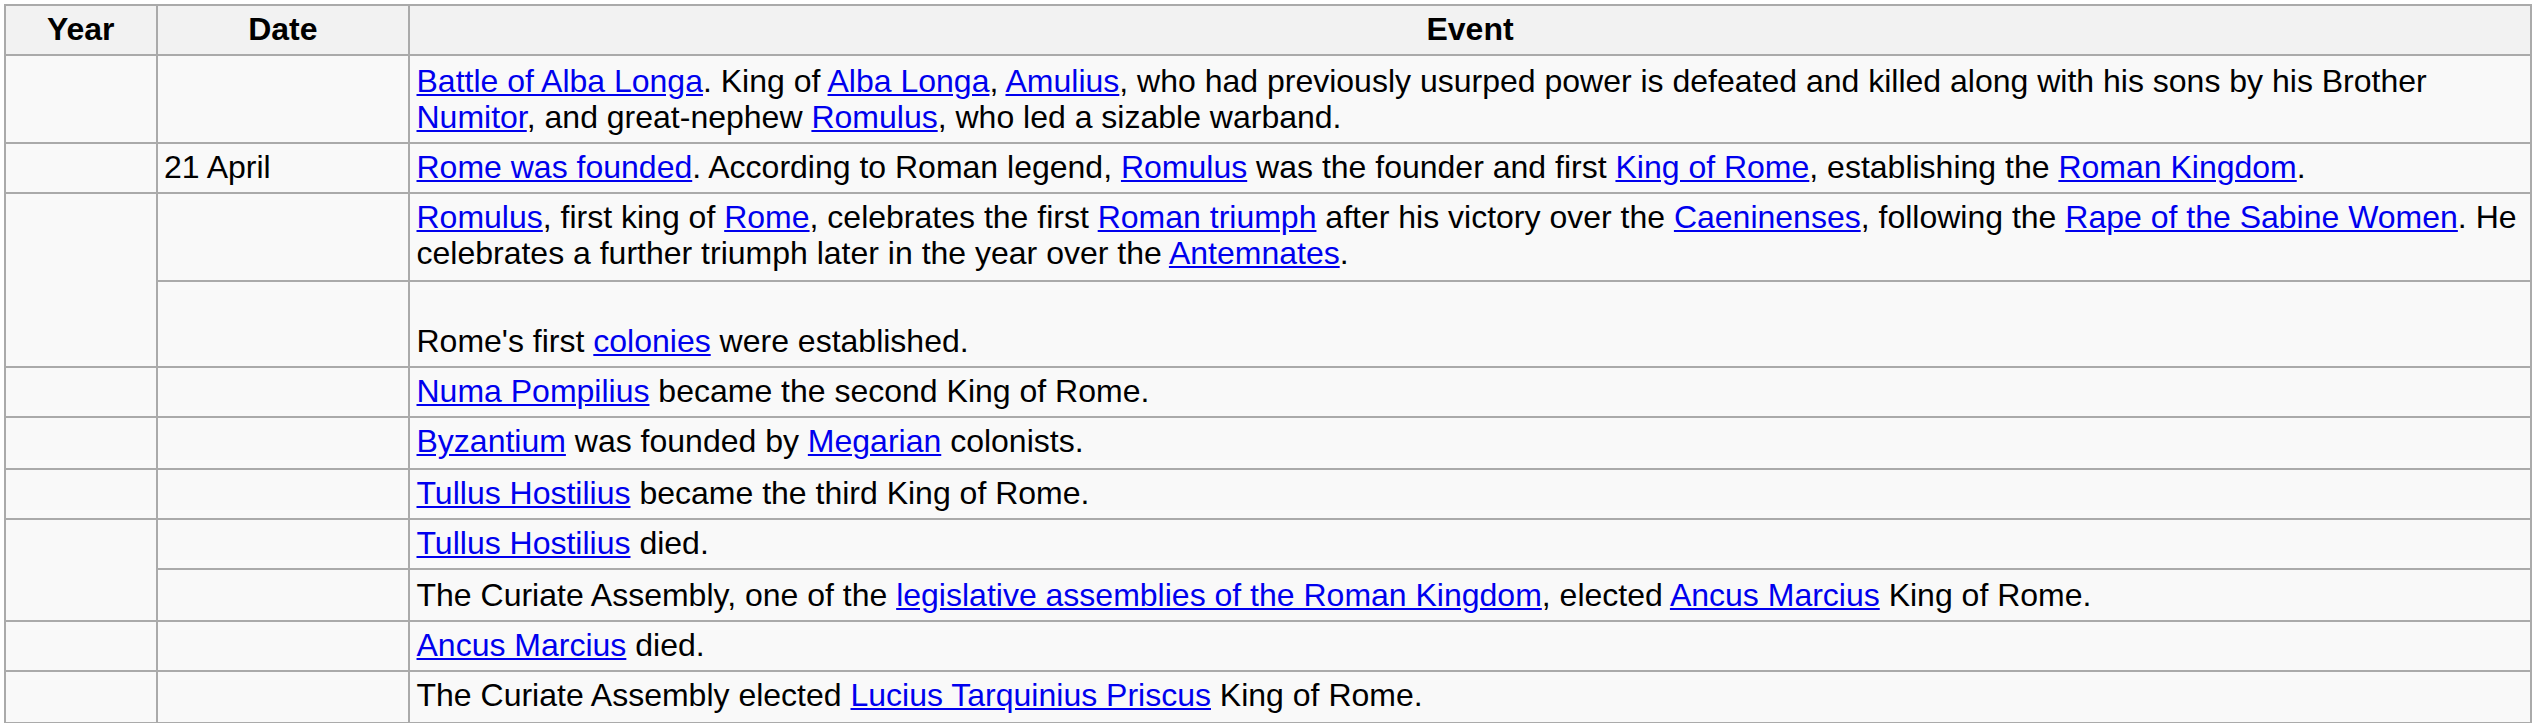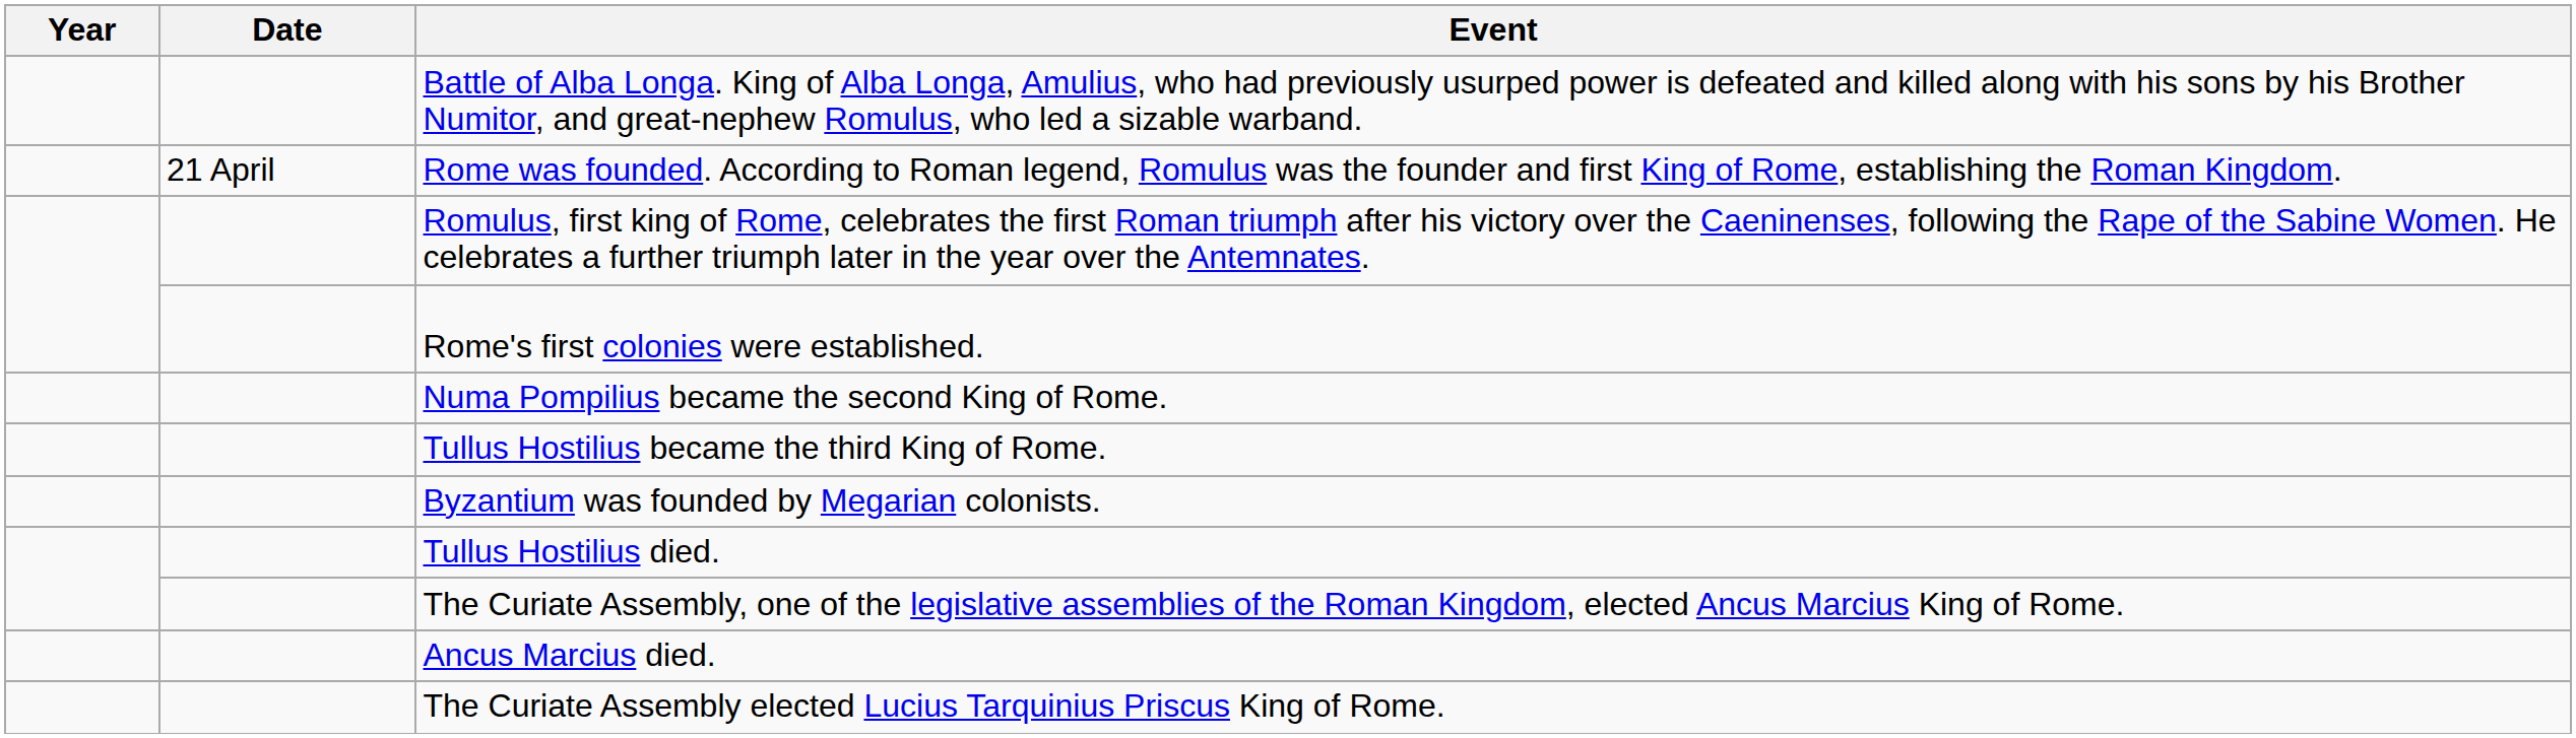rows swapped: Tullus Hostilius became the third King of Rome. <-> Byzantium was founded by Megarian colonists.
